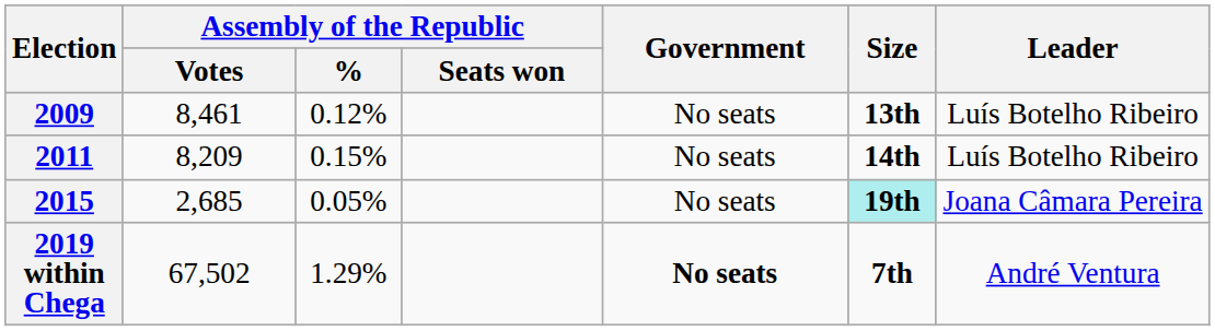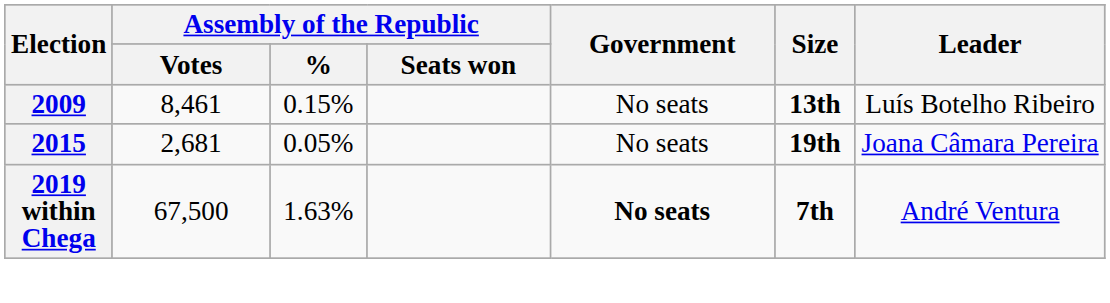2009 | Assembly of the Republic / %: 0.12% -> 0.15%
- row: 2011 | 8,209 | 0.15% | No seats | 14th | Luís Botelho Ribeiro
2015 | Assembly of the Republic / Votes: 2,685 -> 2,681
2015 | Size: paleturquoise background -> no background
2019 within Chega | Assembly of the Republic / Votes: 67,502 -> 67,500
2019 within Chega | Assembly of the Republic / %: 1.29% -> 1.63%
